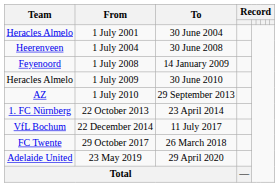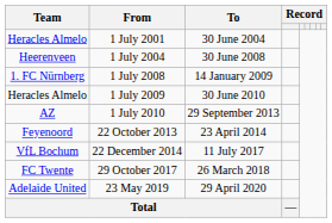1 July 2008 | Team: Feyenoord -> 1. FC Nürnberg
22 October 2013 | Team: 1. FC Nürnberg -> Feyenoord
